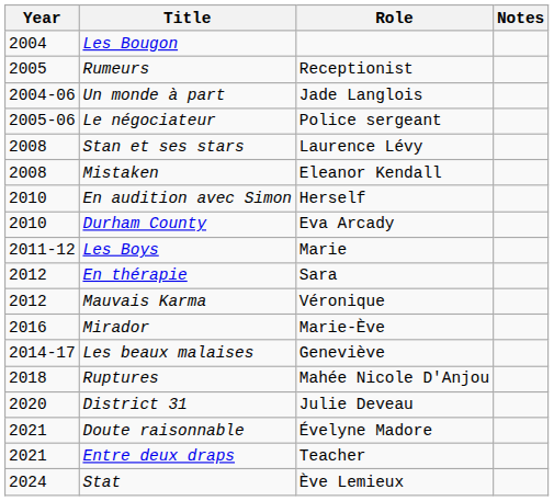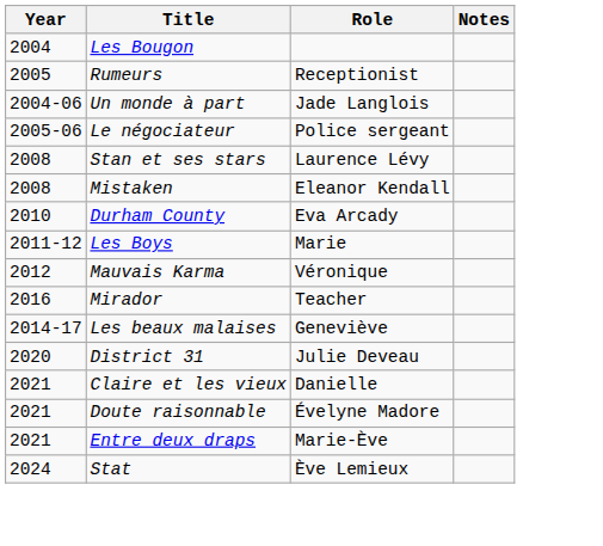- row: 2010 | En audition avec Simon | Herself
- row: 2012 | En thérapie | Sara
Mirador | Role: Marie-Ève -> Teacher
- row: 2018 | Ruptures | Mahée Nicole D'Anjou
+ row: 2021 | Claire et les vieux | Danielle
Entre deux draps | Role: Teacher -> Marie-Ève
